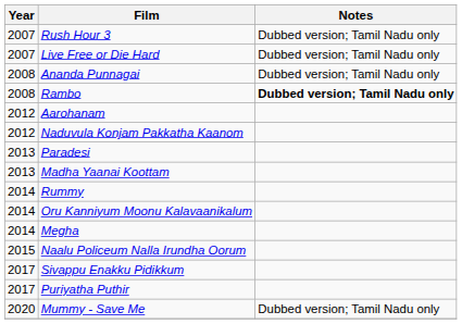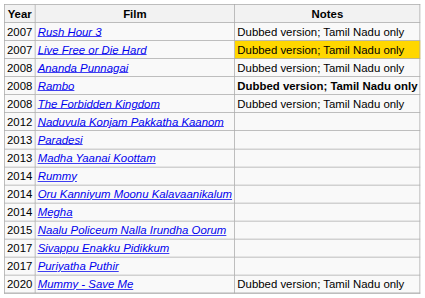Live Free or Die Hard | Notes: no background -> gold background
+ row: 2008 | The Forbidden Kingdom | Dubbed version; Tamil Nadu only
- row: 2012 | Aarohanam
